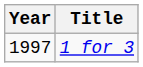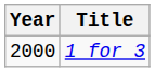1 for 3 | Year: 1997 -> 2000
